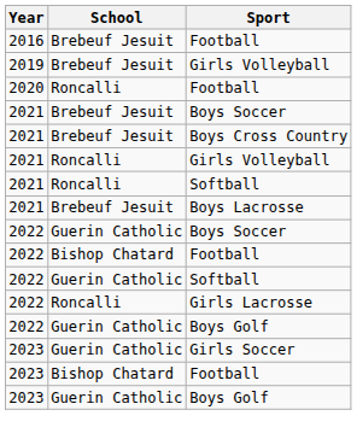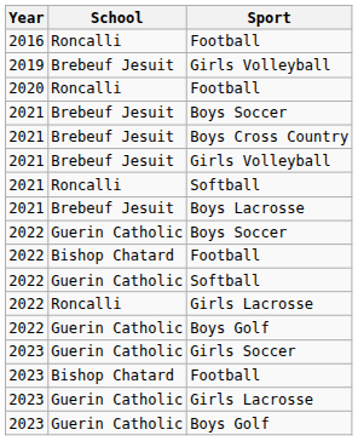2016 / Football | School: Brebeuf Jesuit -> Roncalli
2021 / Girls Volleyball | School: Roncalli -> Brebeuf Jesuit
+ row: 2023 | Guerin Catholic | Girls Lacrosse
